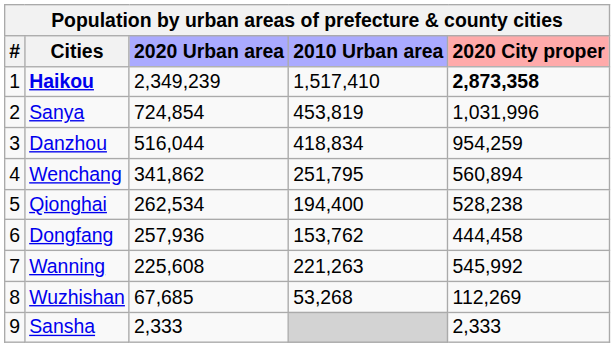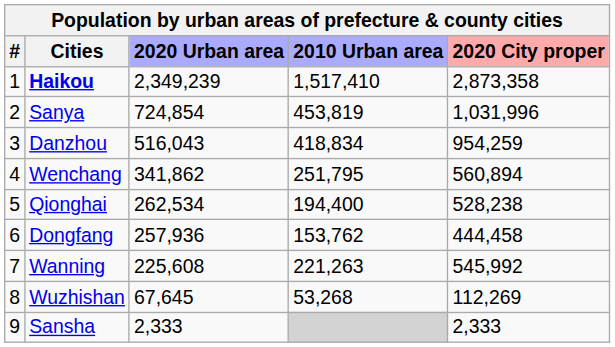Haikou | 2020 City proper: bold -> normal
Danzhou | 2020 Urban area: 516,044 -> 516,043
Wuzhishan | 2020 Urban area: 67,685 -> 67,645
